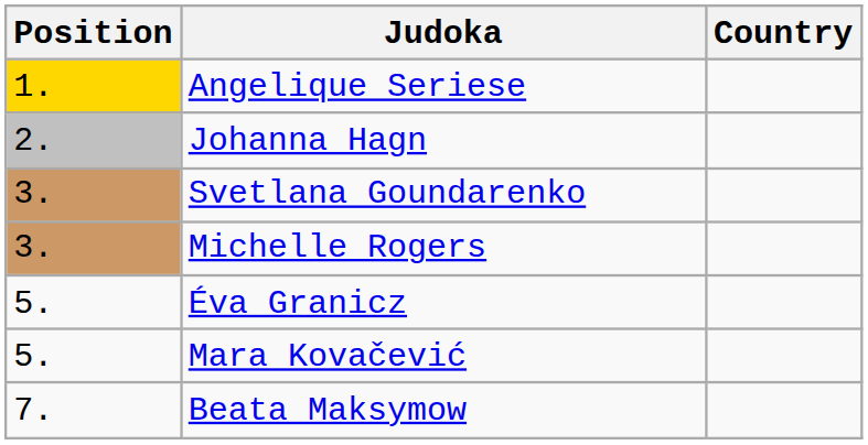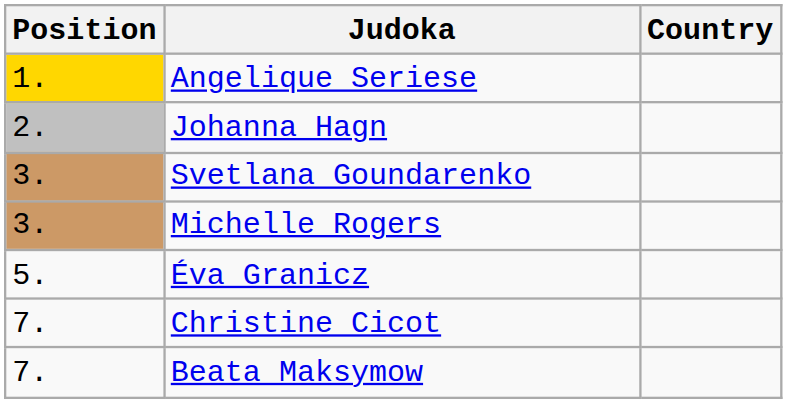- row: 5. | Mara Kovačević
+ row: 7. | Christine Cicot
